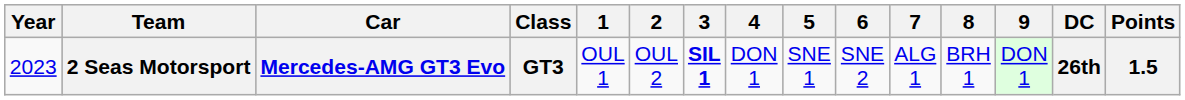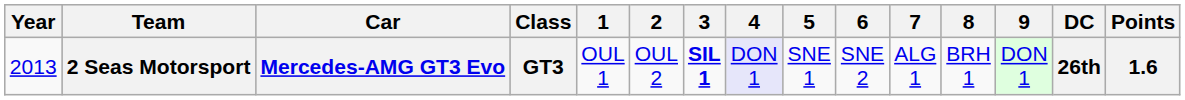2 Seas Motorsport | Year: 2023 -> 2013
2 Seas Motorsport | 4: no background -> lavender background
2 Seas Motorsport | Points: 1.5 -> 1.6
